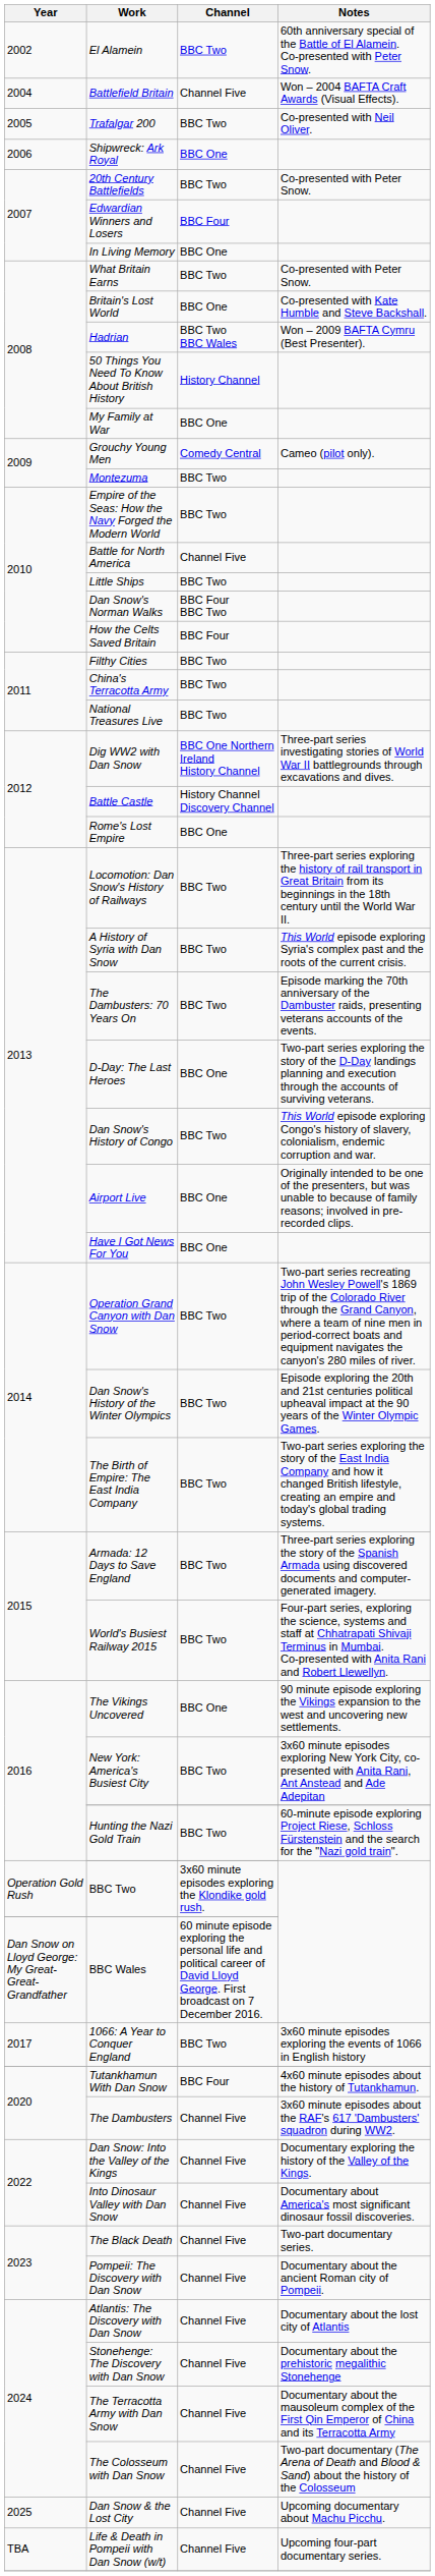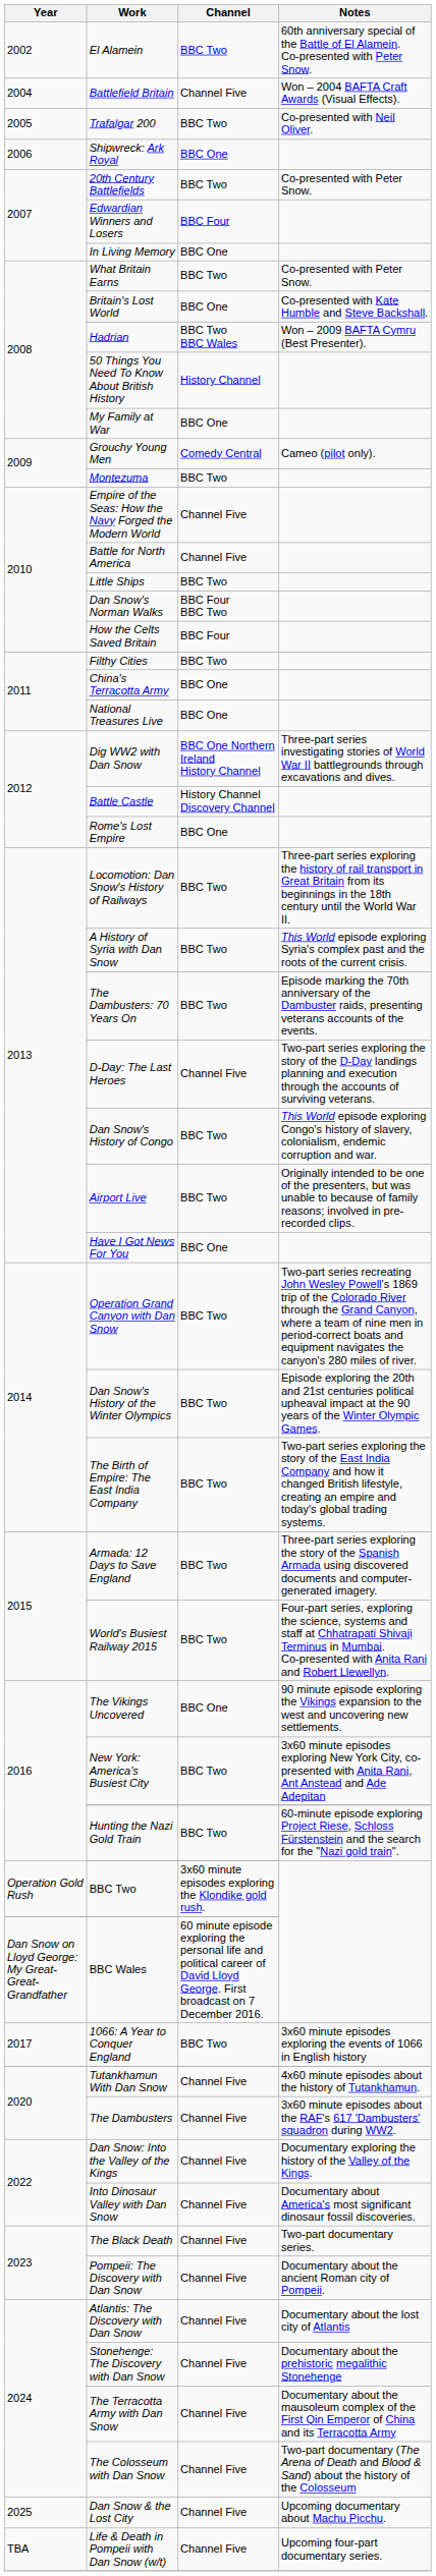Empire of the Seas: How the Navy Forged the Modern World | Channel: BBC Two -> Channel Five
China's Terracotta Army | Channel: BBC Two -> BBC One
National Treasures Live | Channel: BBC Two -> BBC One
D-Day: The Last Heroes | Channel: BBC One -> Channel Five
Airport Live | Channel: BBC One -> BBC Two
Tutankhamun With Dan Snow | Channel: BBC Four -> Channel Five
